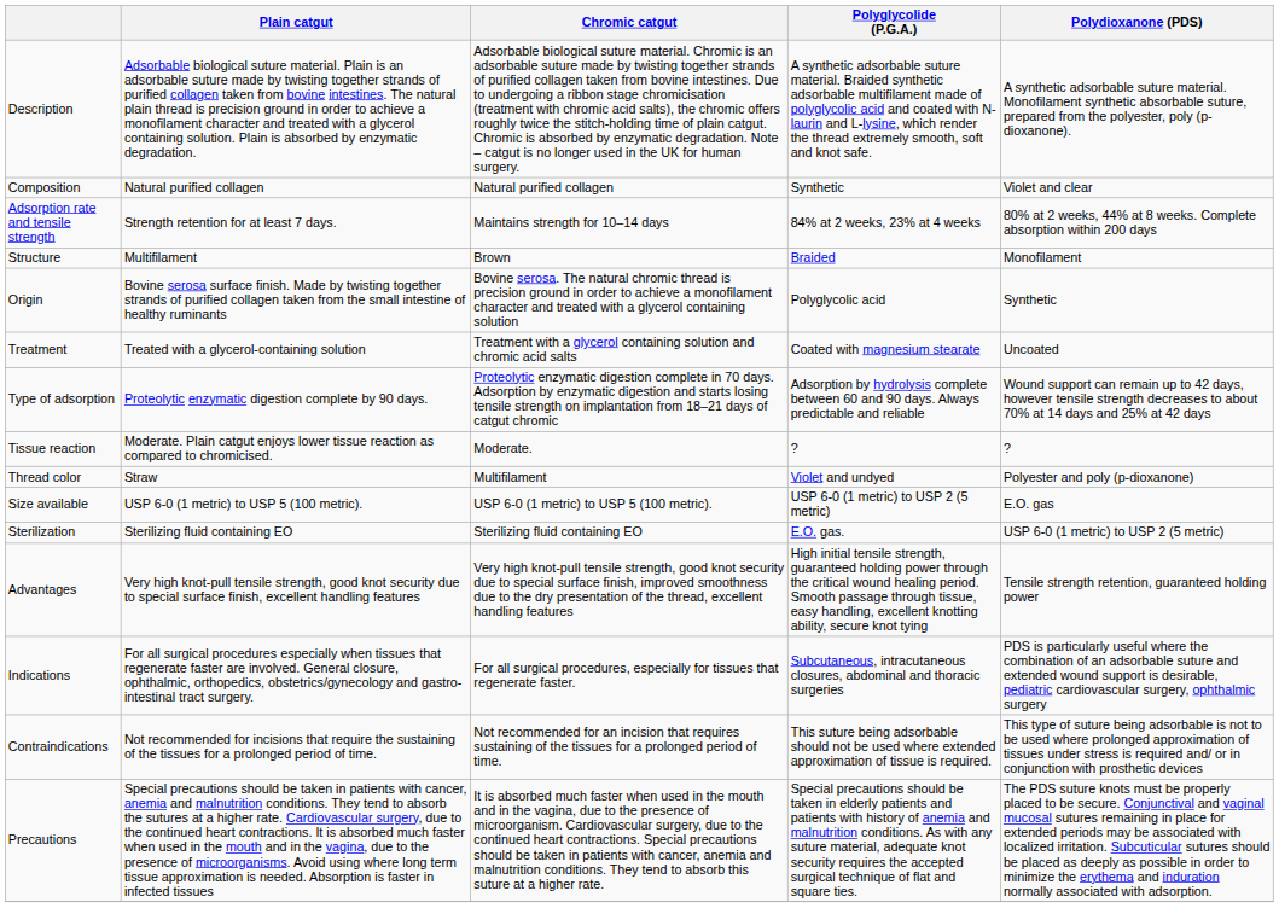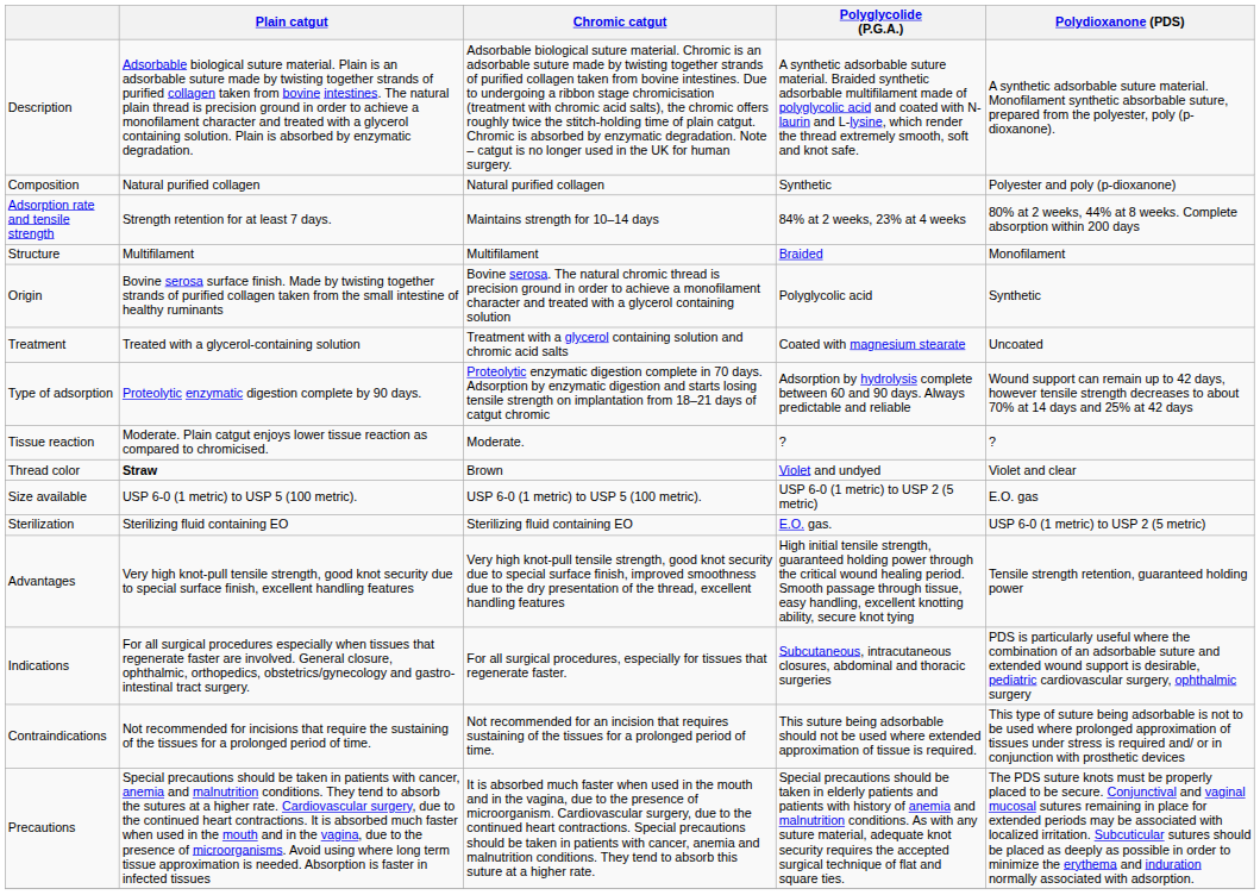Composition | Polydioxanone (PDS): Violet and clear -> Polyester and poly (p-dioxanone)
Structure | Chromic catgut: Brown -> Multifilament
Thread color | Plain catgut: normal -> bold
Thread color | Chromic catgut: Multifilament -> Brown
Thread color | Polydioxanone (PDS): Polyester and poly (p-dioxanone) -> Violet and clear
